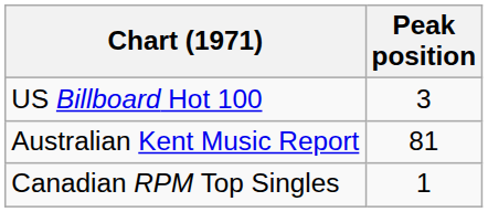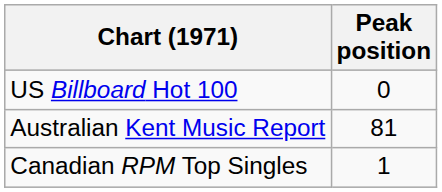US Billboard Hot 100 | Peak position: 3 -> 0
